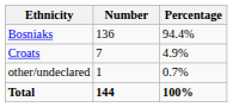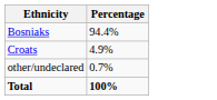- column: Number | 136 | 7 | 1 | 144
